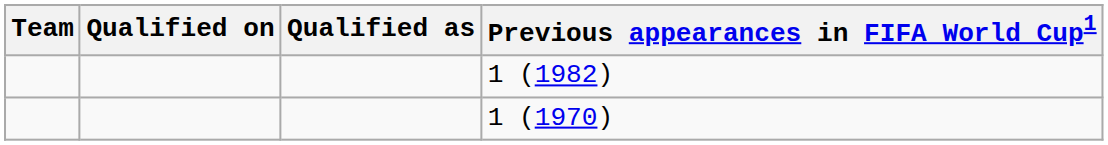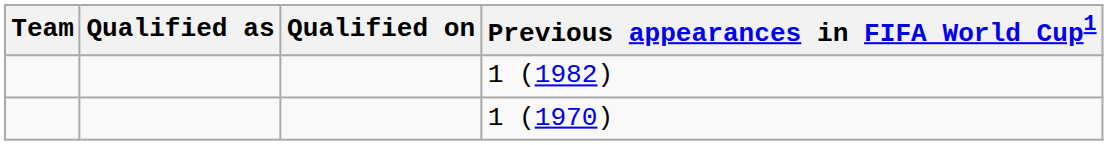columns swapped: Qualified as <-> Qualified on
